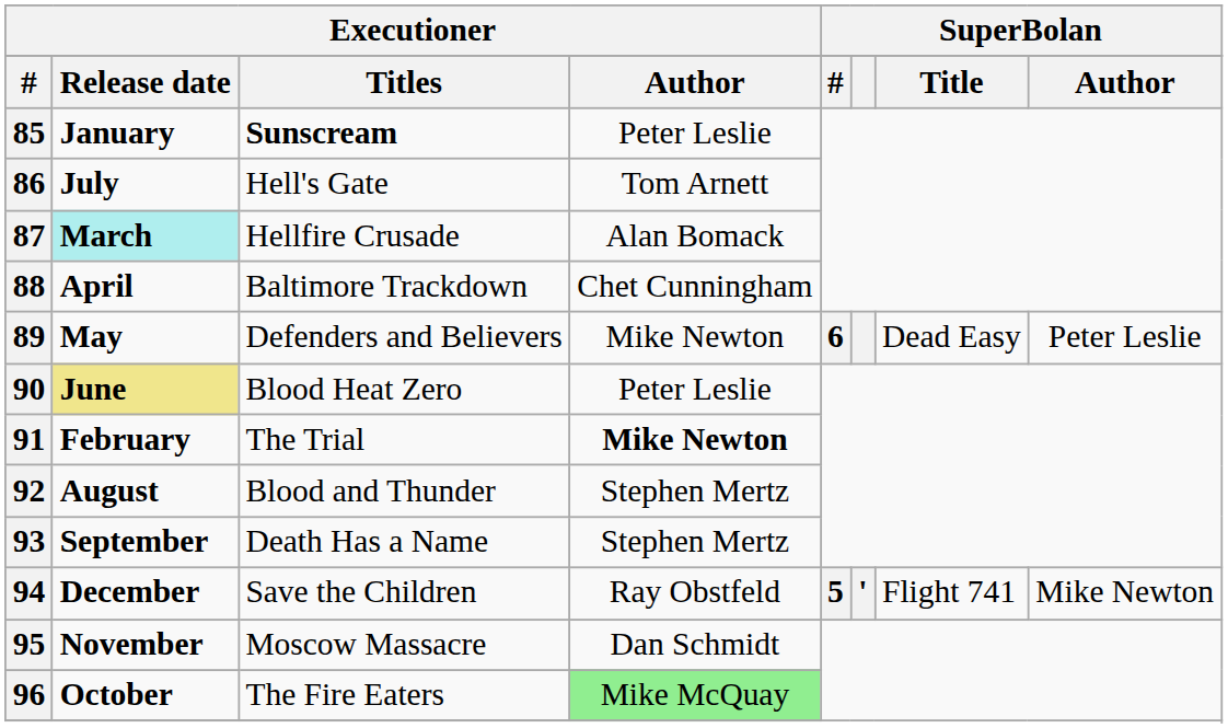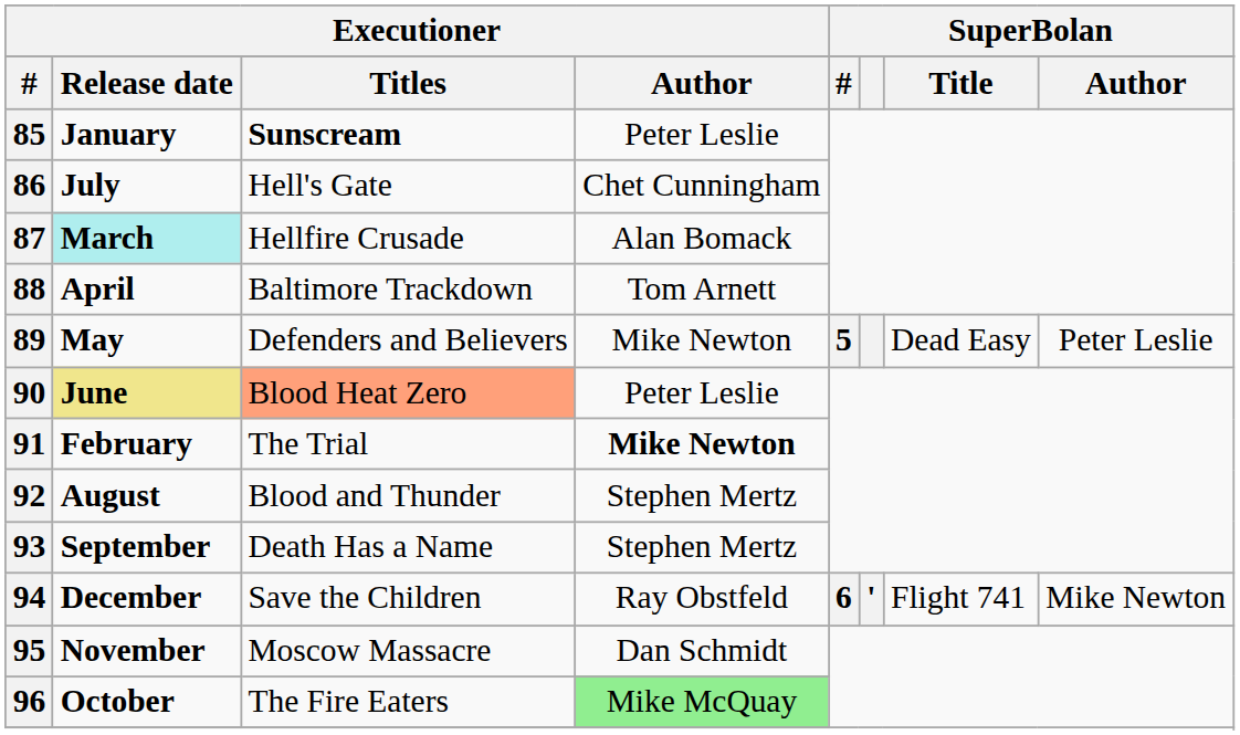86 | column 4: Tom Arnett -> Chet Cunningham
88 | column 4: Chet Cunningham -> Tom Arnett
89 | column 5: 6 -> 5
90 | column 3: no background -> lightsalmon background
94 | column 5: 5 -> 6
